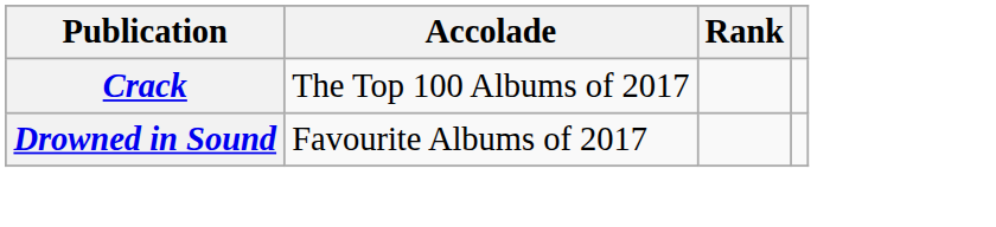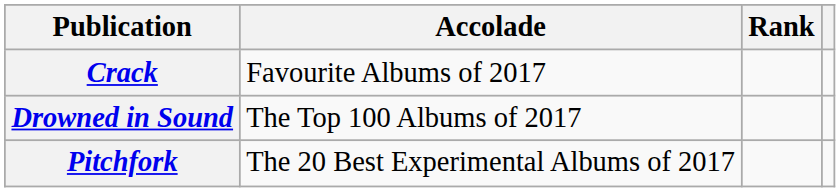Crack | Accolade: The Top 100 Albums of 2017 -> Favourite Albums of 2017
Drowned in Sound | Accolade: Favourite Albums of 2017 -> The Top 100 Albums of 2017
+ row: Pitchfork | The 20 Best Experimental Albums of 2017
